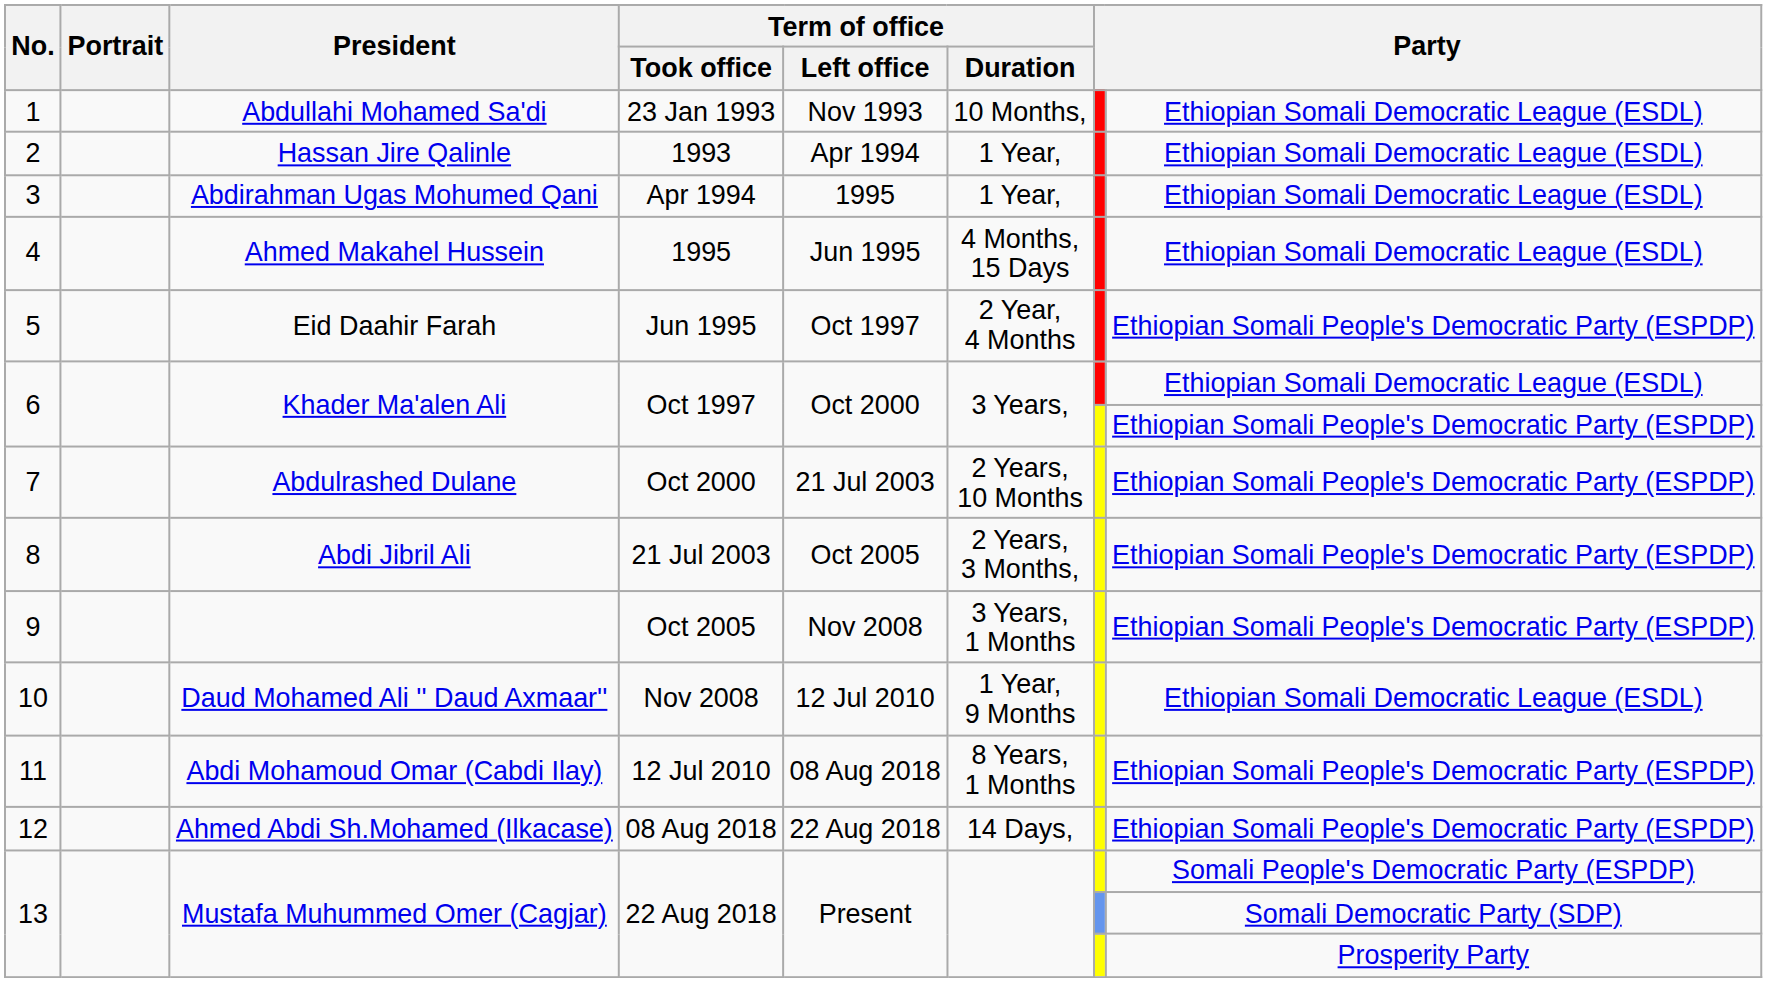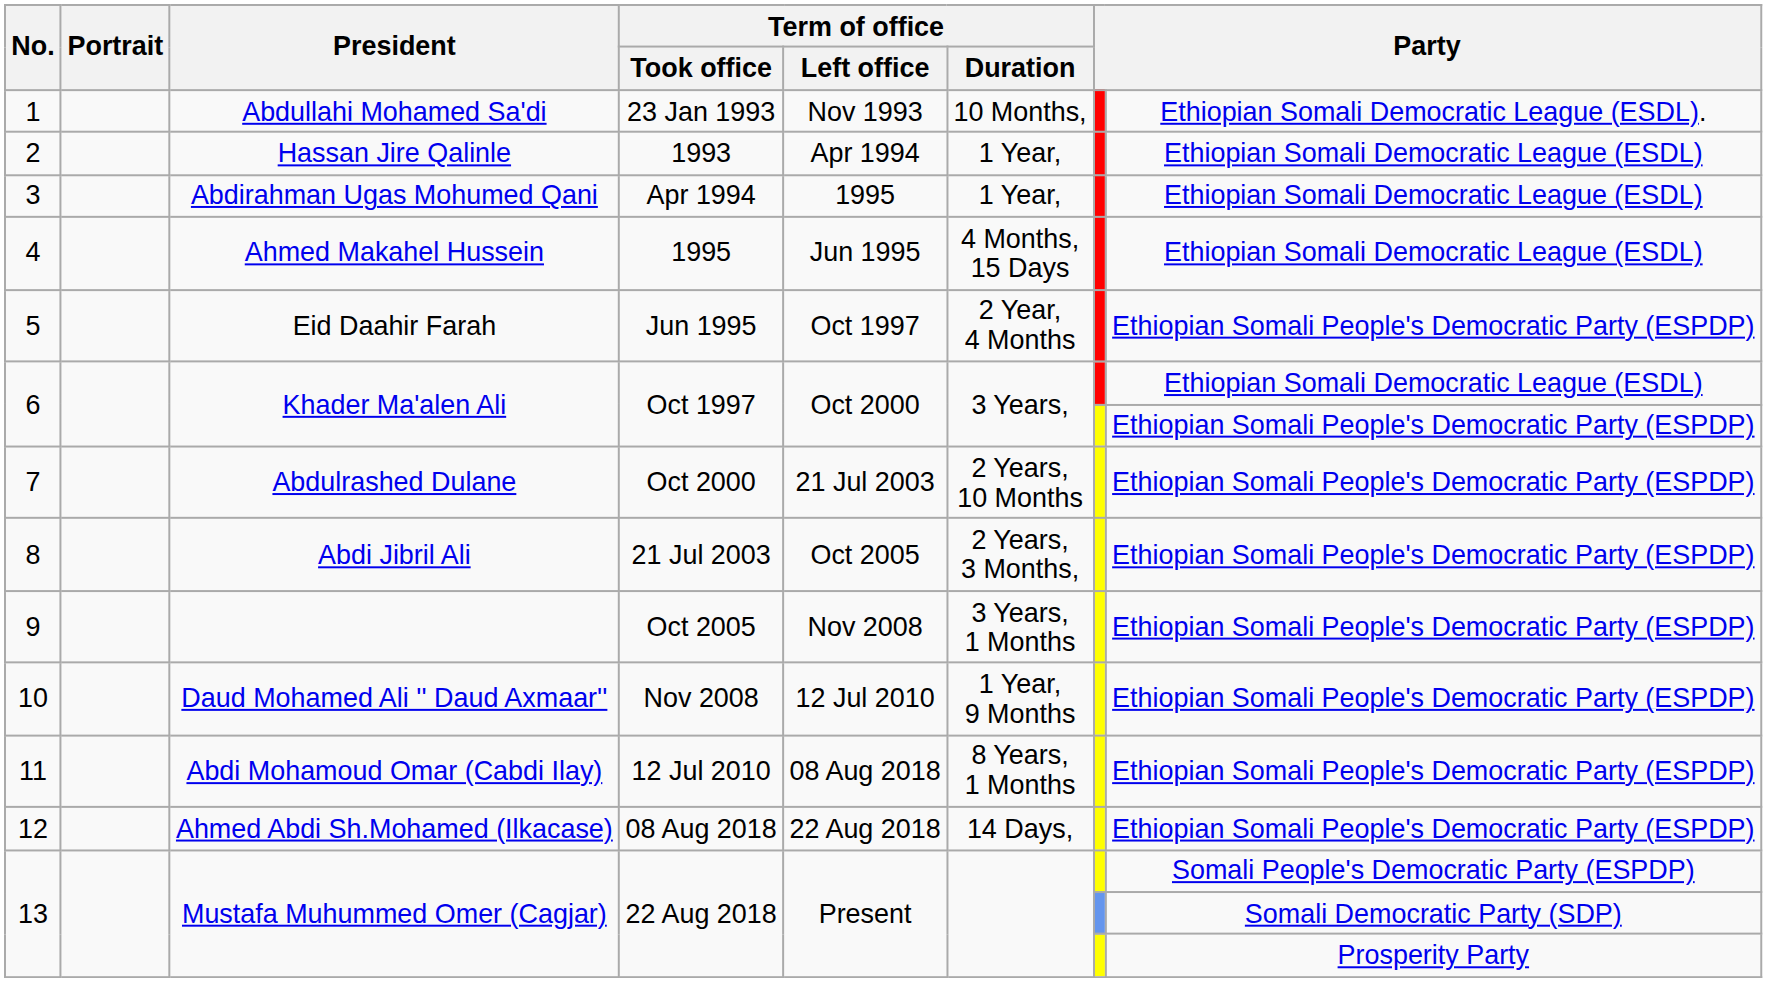1 | column 8: Ethiopian Somali Democratic League (ESDL) -> Ethiopian Somali Democratic League (ESDL).
10 | column 8: Ethiopian Somali Democratic League (ESDL) -> Ethiopian Somali People's Democratic Party (ESPDP)
